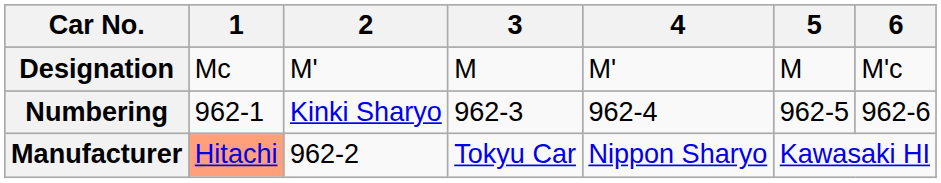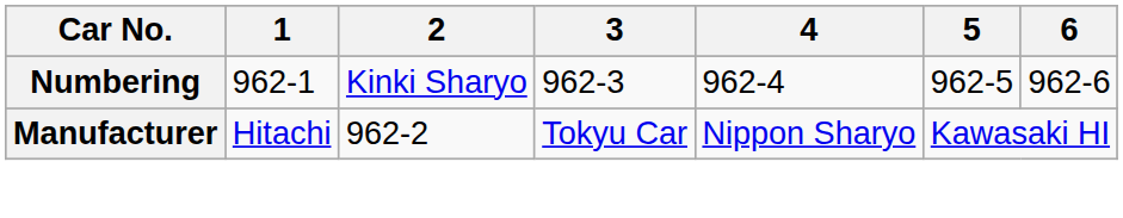- row: Designation | Mc | M' | M | M' | M | M'c
Manufacturer | 1: lightsalmon background -> no background
